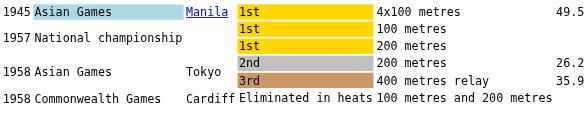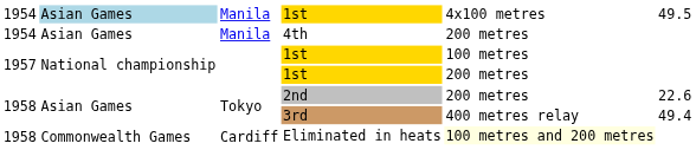Manila / 1st | column 1: 1945 -> 1954
+ row: 1954 | Asian Games | Manila | 4th | 200 metres
2nd | column 6: 26.2 -> 22.6
3rd | column 6: 35.9 -> 49.4
Eliminated in heats | column 5: no background -> lightyellow background
